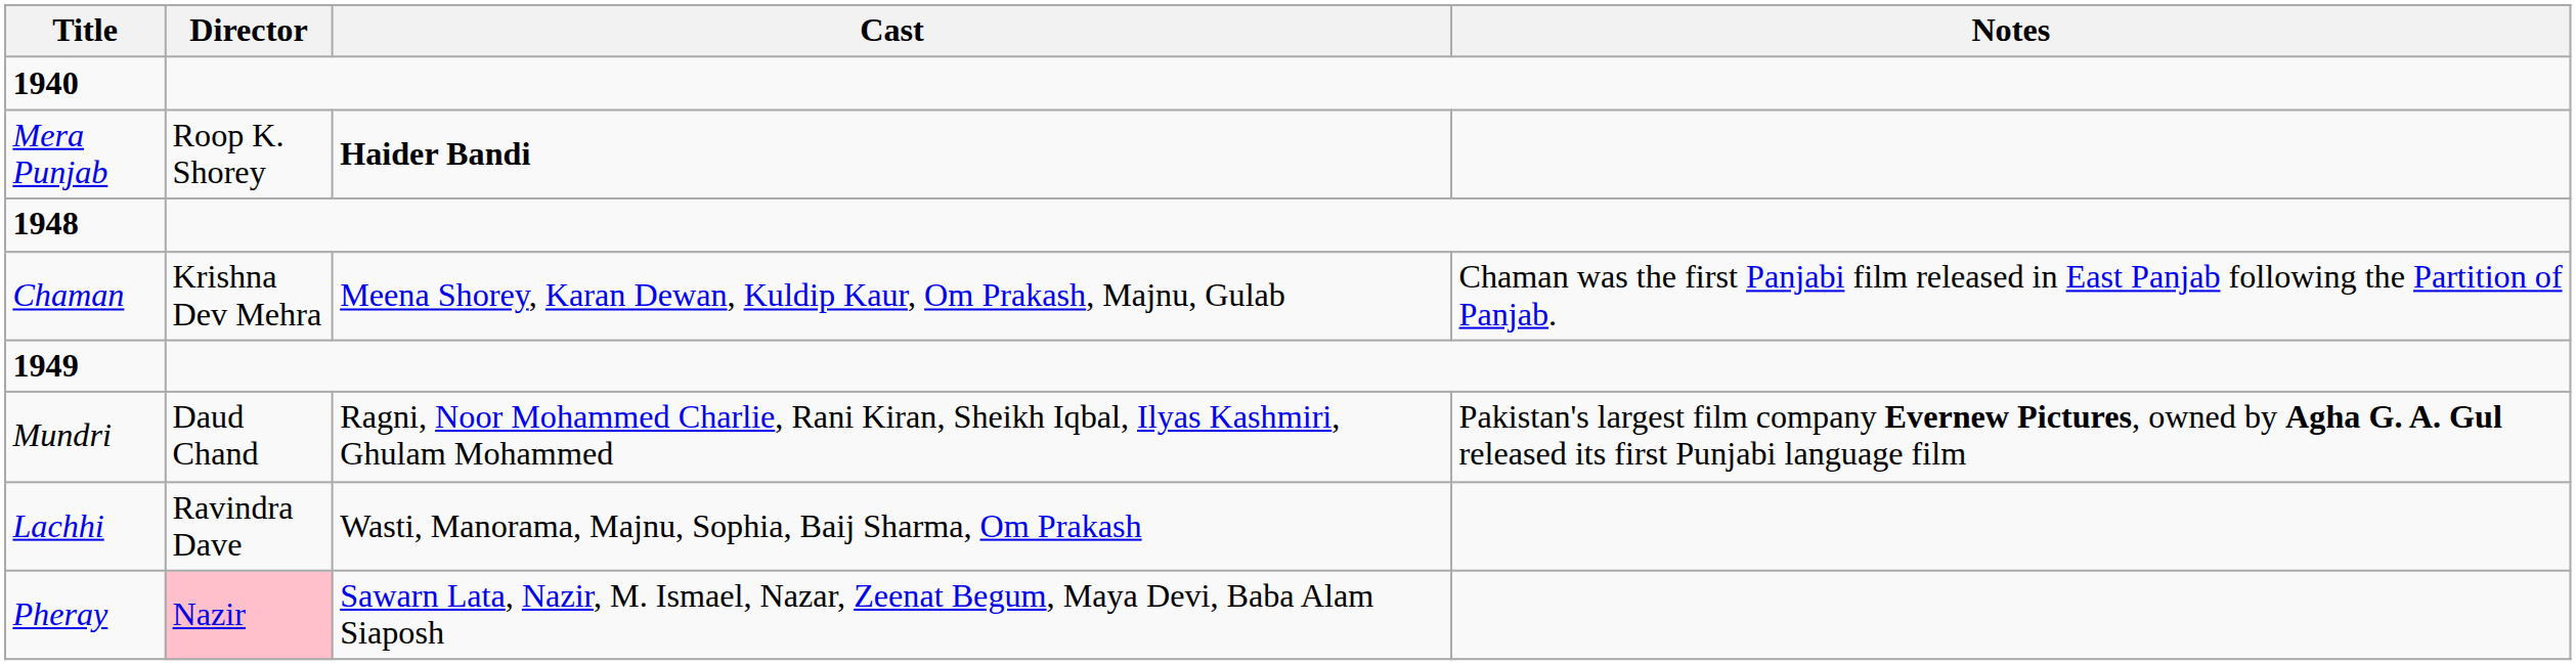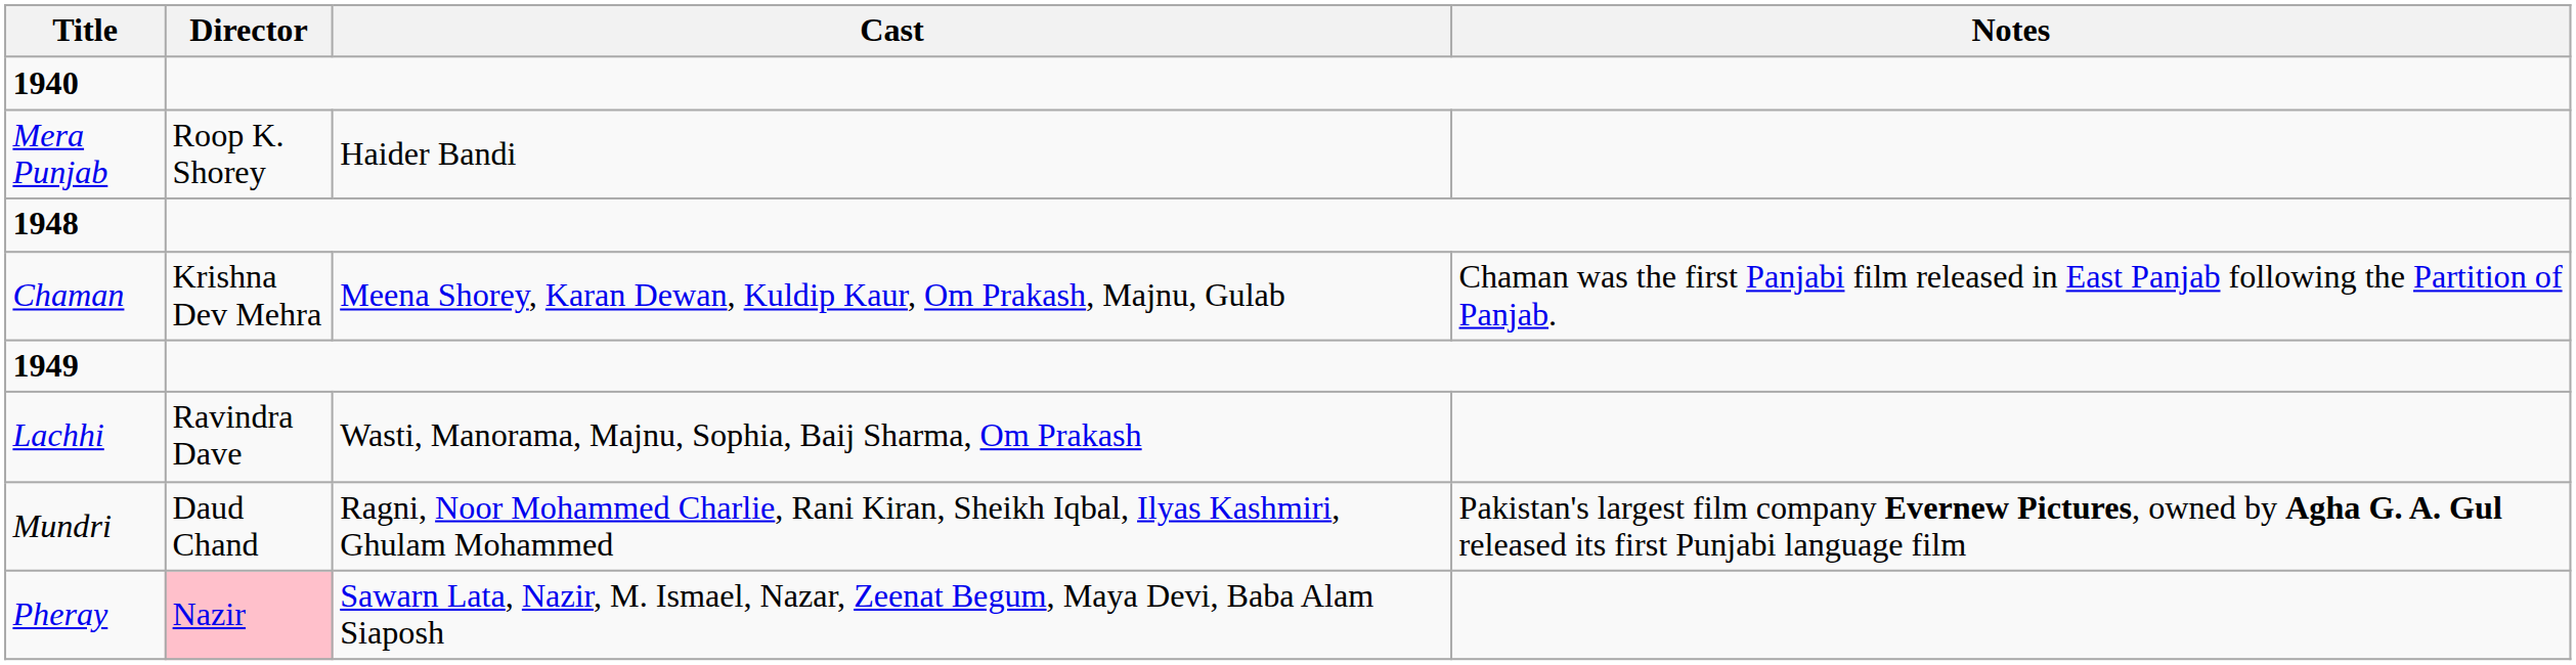Mera Punjab | Cast: bold -> normal
rows swapped: Lachhi <-> Mundri
